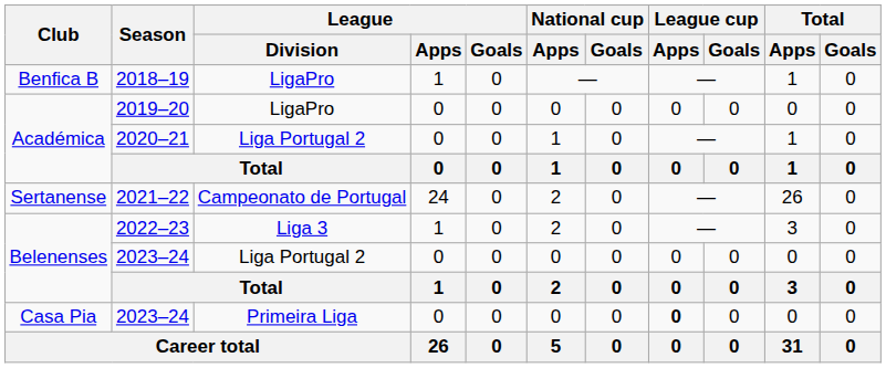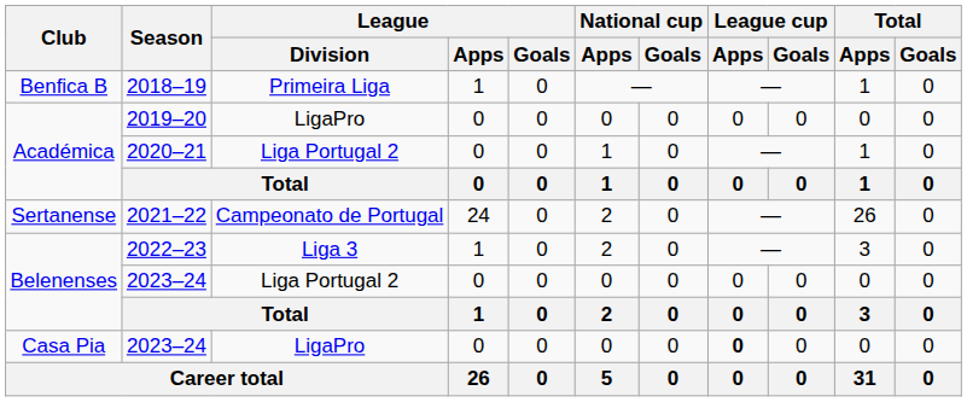2018–19 | League / Division: LigaPro -> Primeira Liga
Casa Pia / 2023–24 | League / Division: Primeira Liga -> LigaPro
